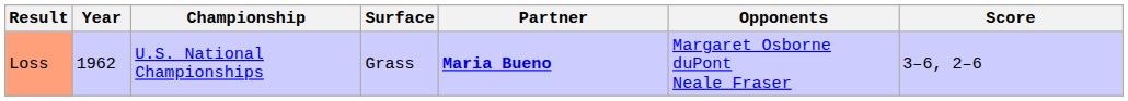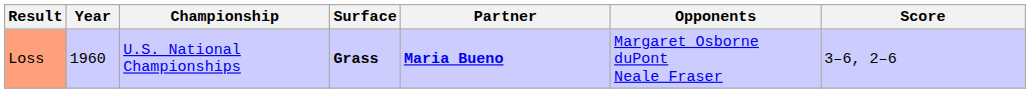Loss | Year: 1962 -> 1960
Loss | Surface: normal -> bold
